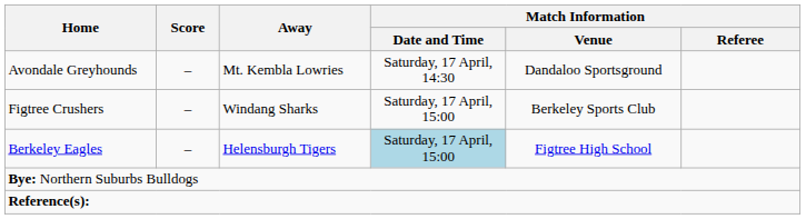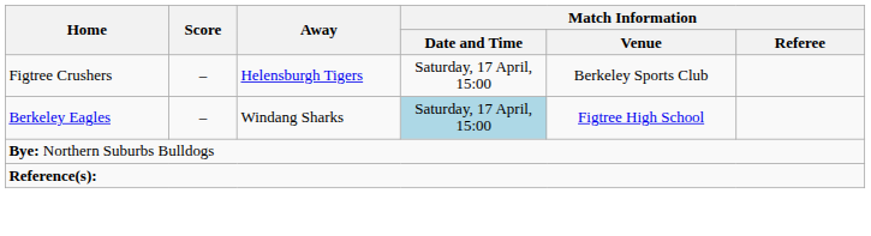- row: Avondale Greyhounds | – | Mt. Kembla Lowries | Saturday, 17 April, 14:30 | Dandaloo Sportsground
Figtree Crushers | Away: Windang Sharks -> Helensburgh Tigers
Berkeley Eagles | Away: Helensburgh Tigers -> Windang Sharks
